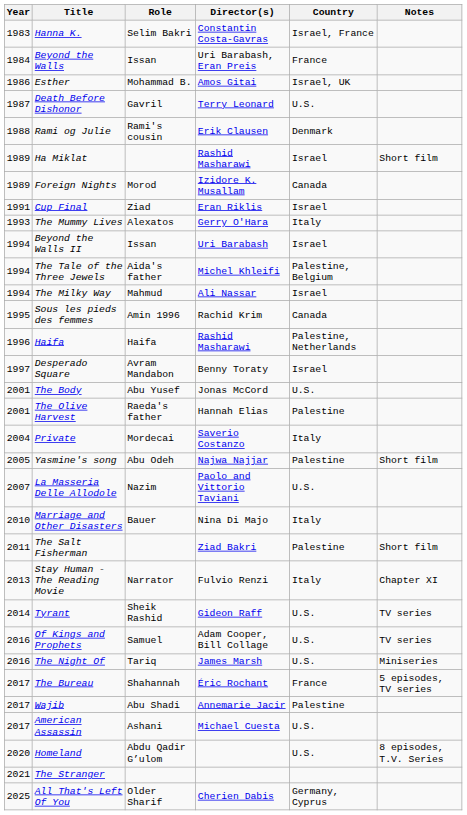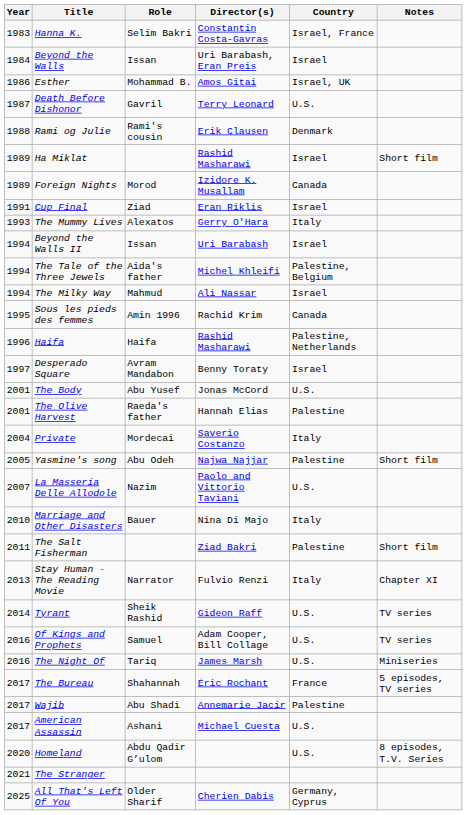Beyond the Walls | Country: France -> Israel
